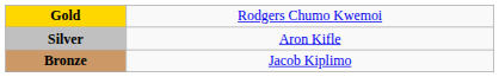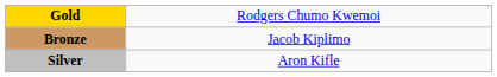rows swapped: Silver <-> Bronze
